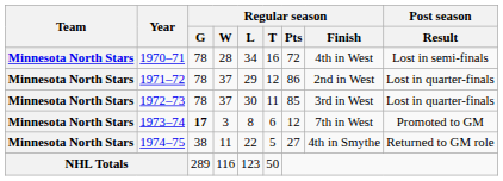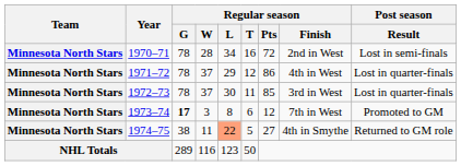1970–71 | Regular season / Finish: 4th in West -> 2nd in West
1971–72 | Regular season / Finish: 2nd in West -> 4th in West
1974–75 | Regular season / L: no background -> lightsalmon background
